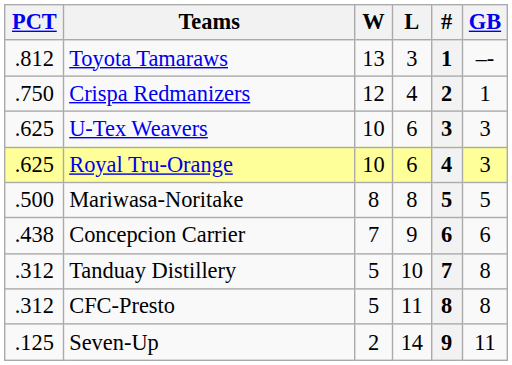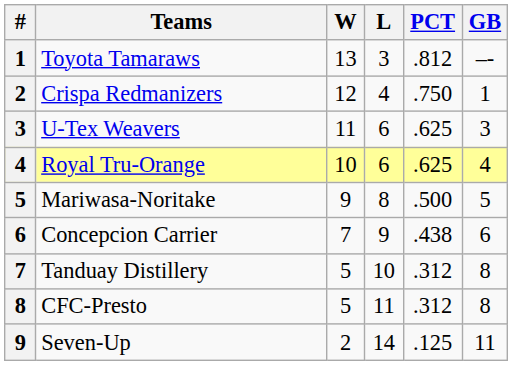columns swapped: # <-> PCT
U-Tex Weavers | W: 10 -> 11
Royal Tru-Orange | GB: 3 -> 4
Mariwasa-Noritake | W: 8 -> 9
